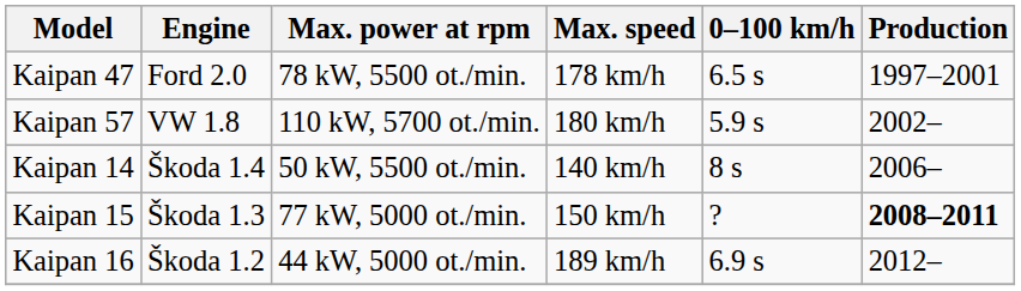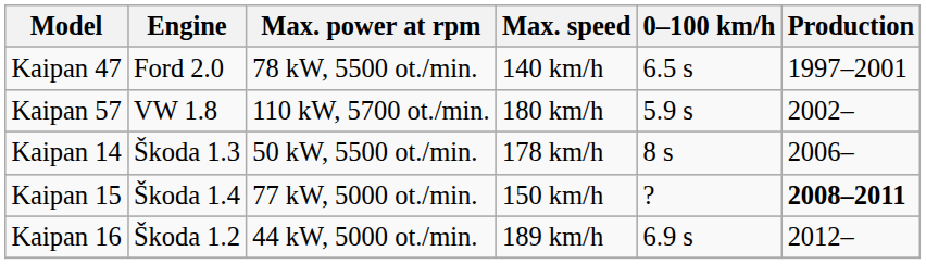Kaipan 47 | Max. speed: 178 km/h -> 140 km/h
Kaipan 14 | Engine: Škoda 1.4 -> Škoda 1.3
Kaipan 14 | Max. speed: 140 km/h -> 178 km/h
Kaipan 15 | Engine: Škoda 1.3 -> Škoda 1.4
